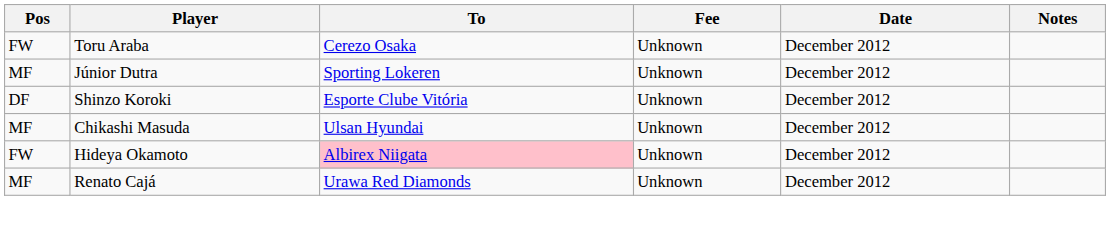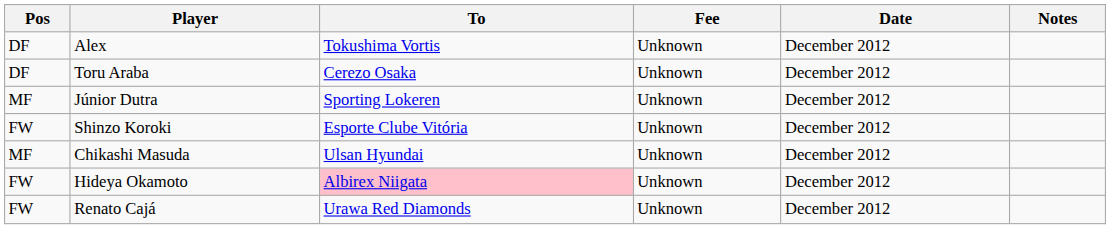+ row: DF | Alex | Tokushima Vortis | Unknown | December 2012
Toru Araba | Pos: FW -> DF
Shinzo Koroki | Pos: DF -> FW
Renato Cajá | Pos: MF -> FW
